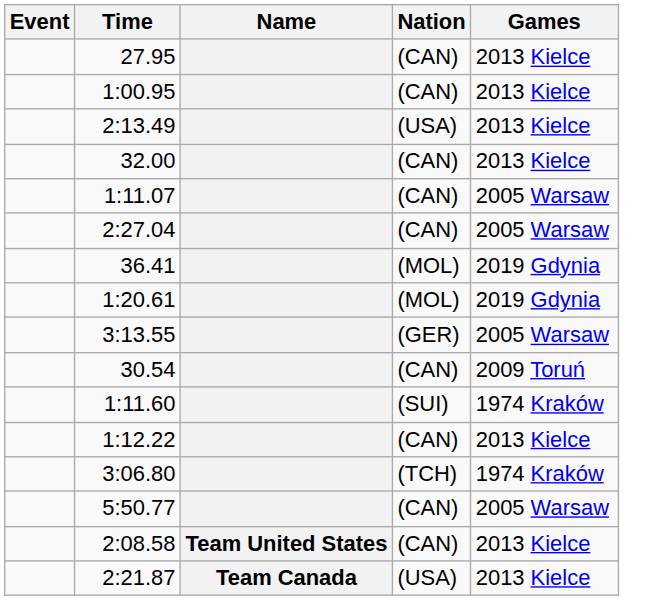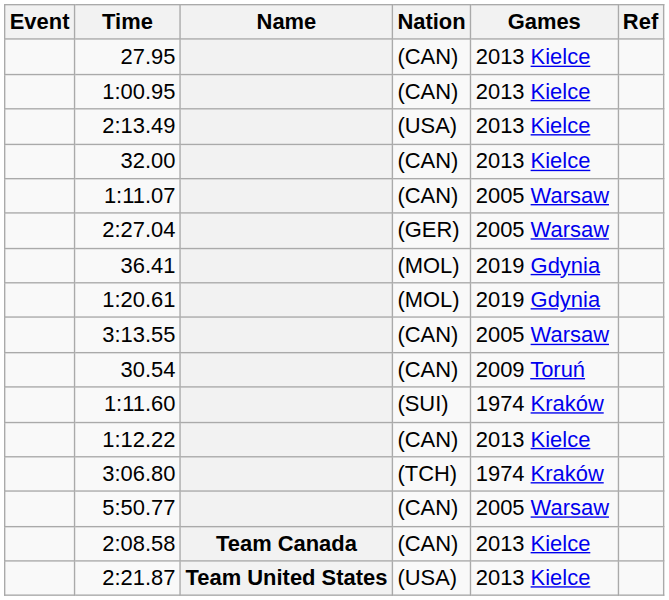+ column: Ref
2:27.04 | Nation: (CAN) -> (GER)
3:13.55 | Nation: (GER) -> (CAN)
2:08.58 | Name: Team United States -> Team Canada
2:21.87 | Name: Team Canada -> Team United States
